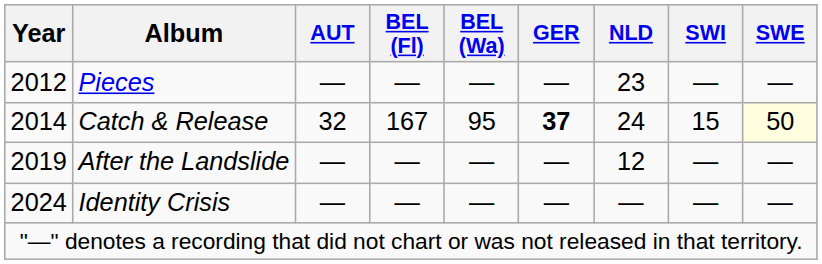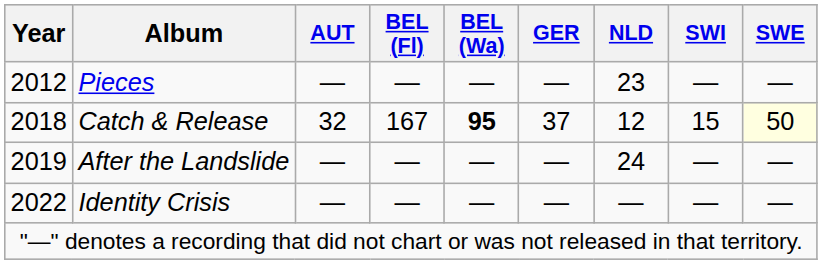Catch & Release | Year: 2014 -> 2018
Catch & Release | BEL (Wa): normal -> bold
Catch & Release | GER: bold -> normal
Catch & Release | NLD: 24 -> 12
After the Landslide | NLD: 12 -> 24
Identity Crisis | Year: 2024 -> 2022
